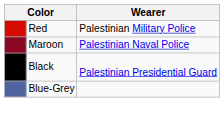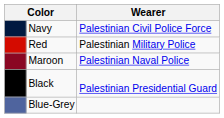+ row: Navy | Palestinian Civil Police Force
